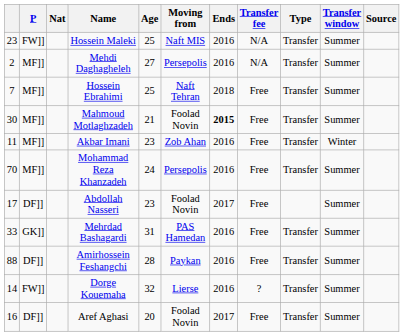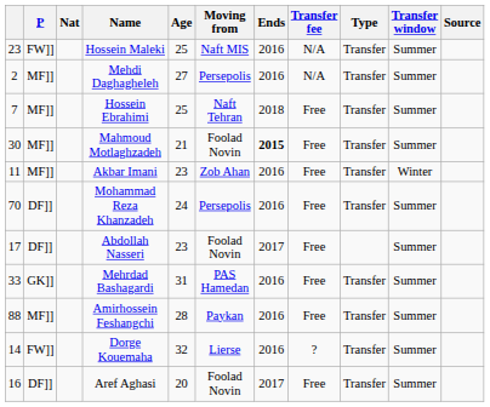Mohammad Reza Khanzadeh | P: MF]] -> DF]]
Amirhossein Feshangchi | P: DF]] -> MF]]
